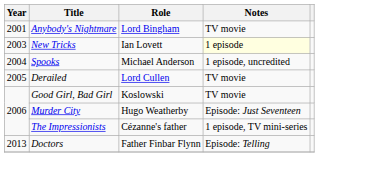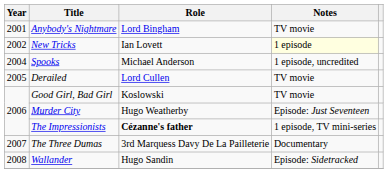New Tricks | Year: 2003 -> 2002
The Impressionists | Role: normal -> bold
+ row: 2007 | The Three Dumas | 3rd Marquess Davy De La Pailleterie | Documentary
+ row: 2008 | Wallander | Hugo Sandin | Episode: Sidetracked
- row: 2013 | Doctors | Father Finbar Flynn | Episode: Telling
